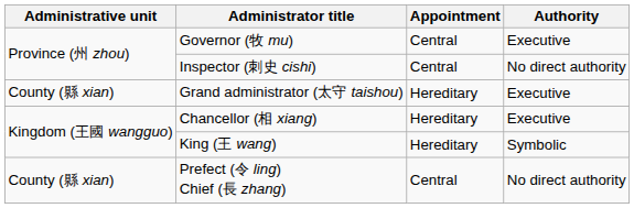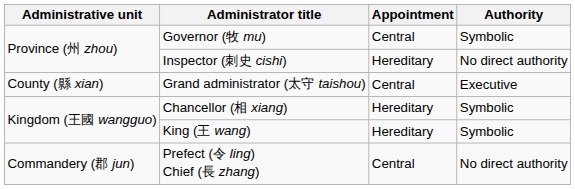Governor (牧 mu) | Authority: Executive -> Symbolic
Inspector (刺史 cishi) | Appointment: Central -> Hereditary
Grand administrator (太守 taishou) | Appointment: Hereditary -> Central
Chancellor (相 xiang) | Authority: Executive -> Symbolic
Prefect (令 ling) Chief (長 zhang) | Administrative unit: County (縣 xian) -> Commandery (郡 jun)
